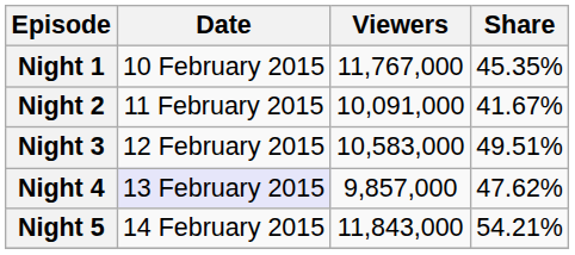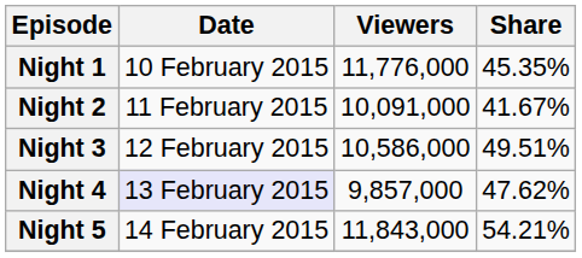Night 1 | Viewers: 11,767,000 -> 11,776,000
Night 3 | Viewers: 10,583,000 -> 10,586,000
